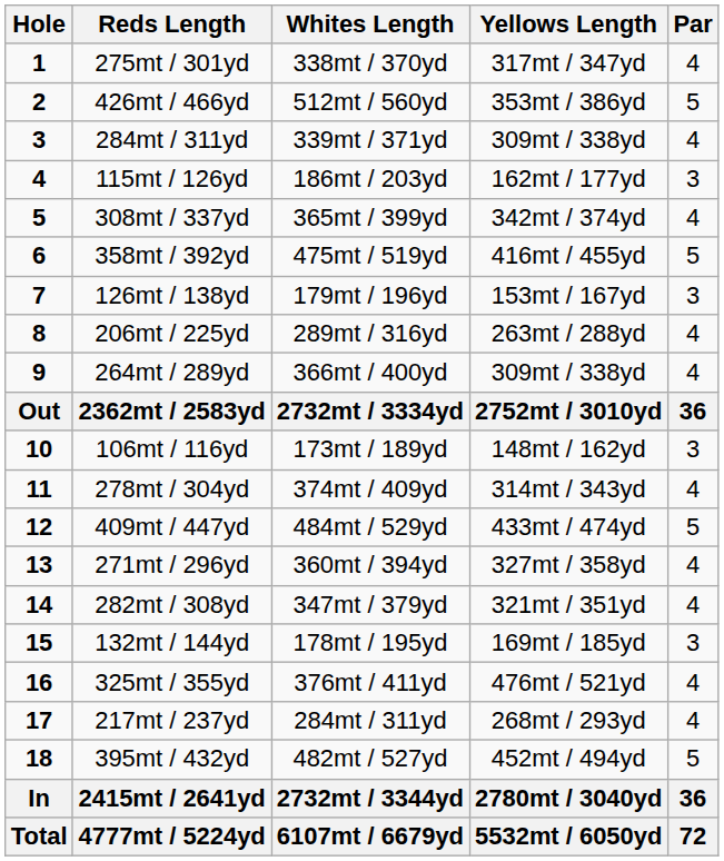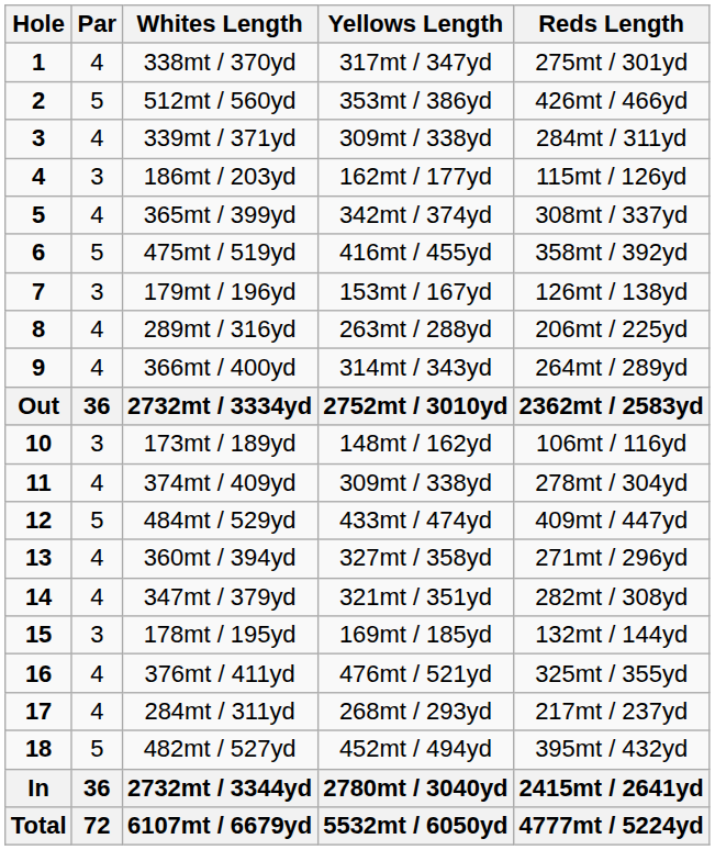columns swapped: Par <-> Reds Length
366mt / 400yd | Yellows Length: 309mt / 338yd -> 314mt / 343yd
374mt / 409yd | Yellows Length: 314mt / 343yd -> 309mt / 338yd
